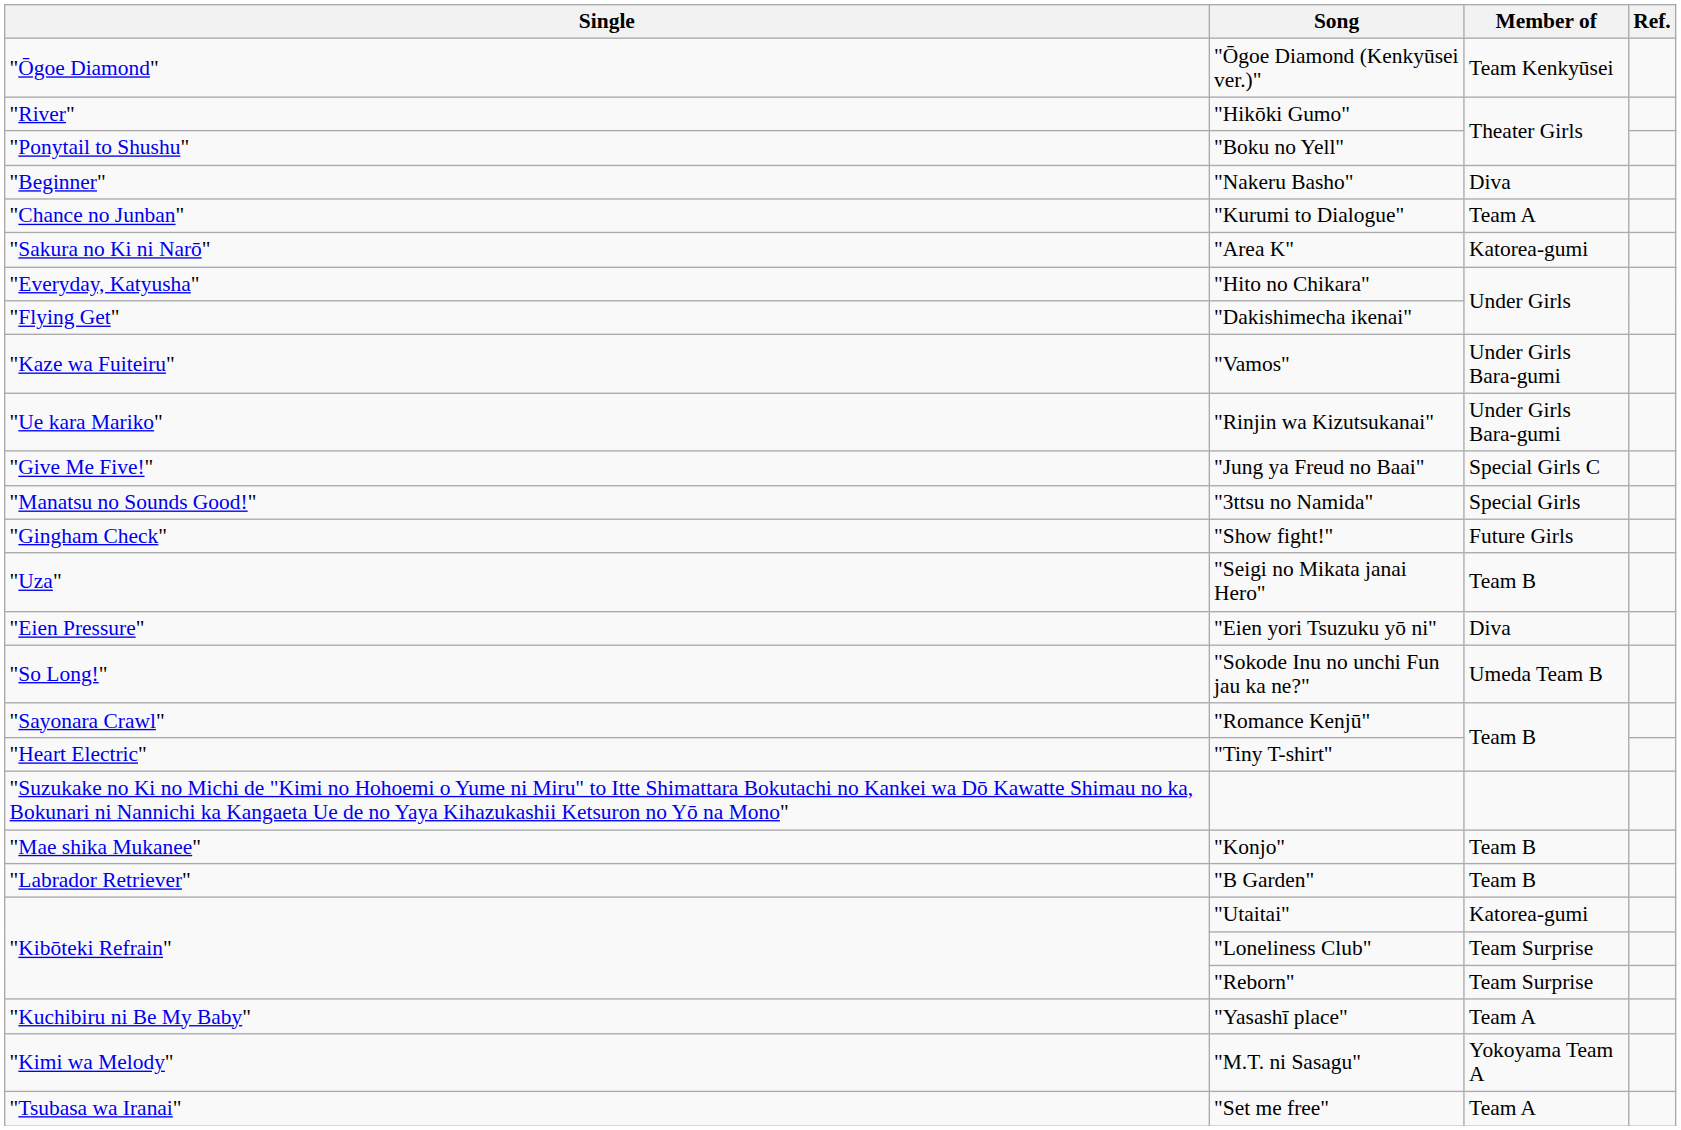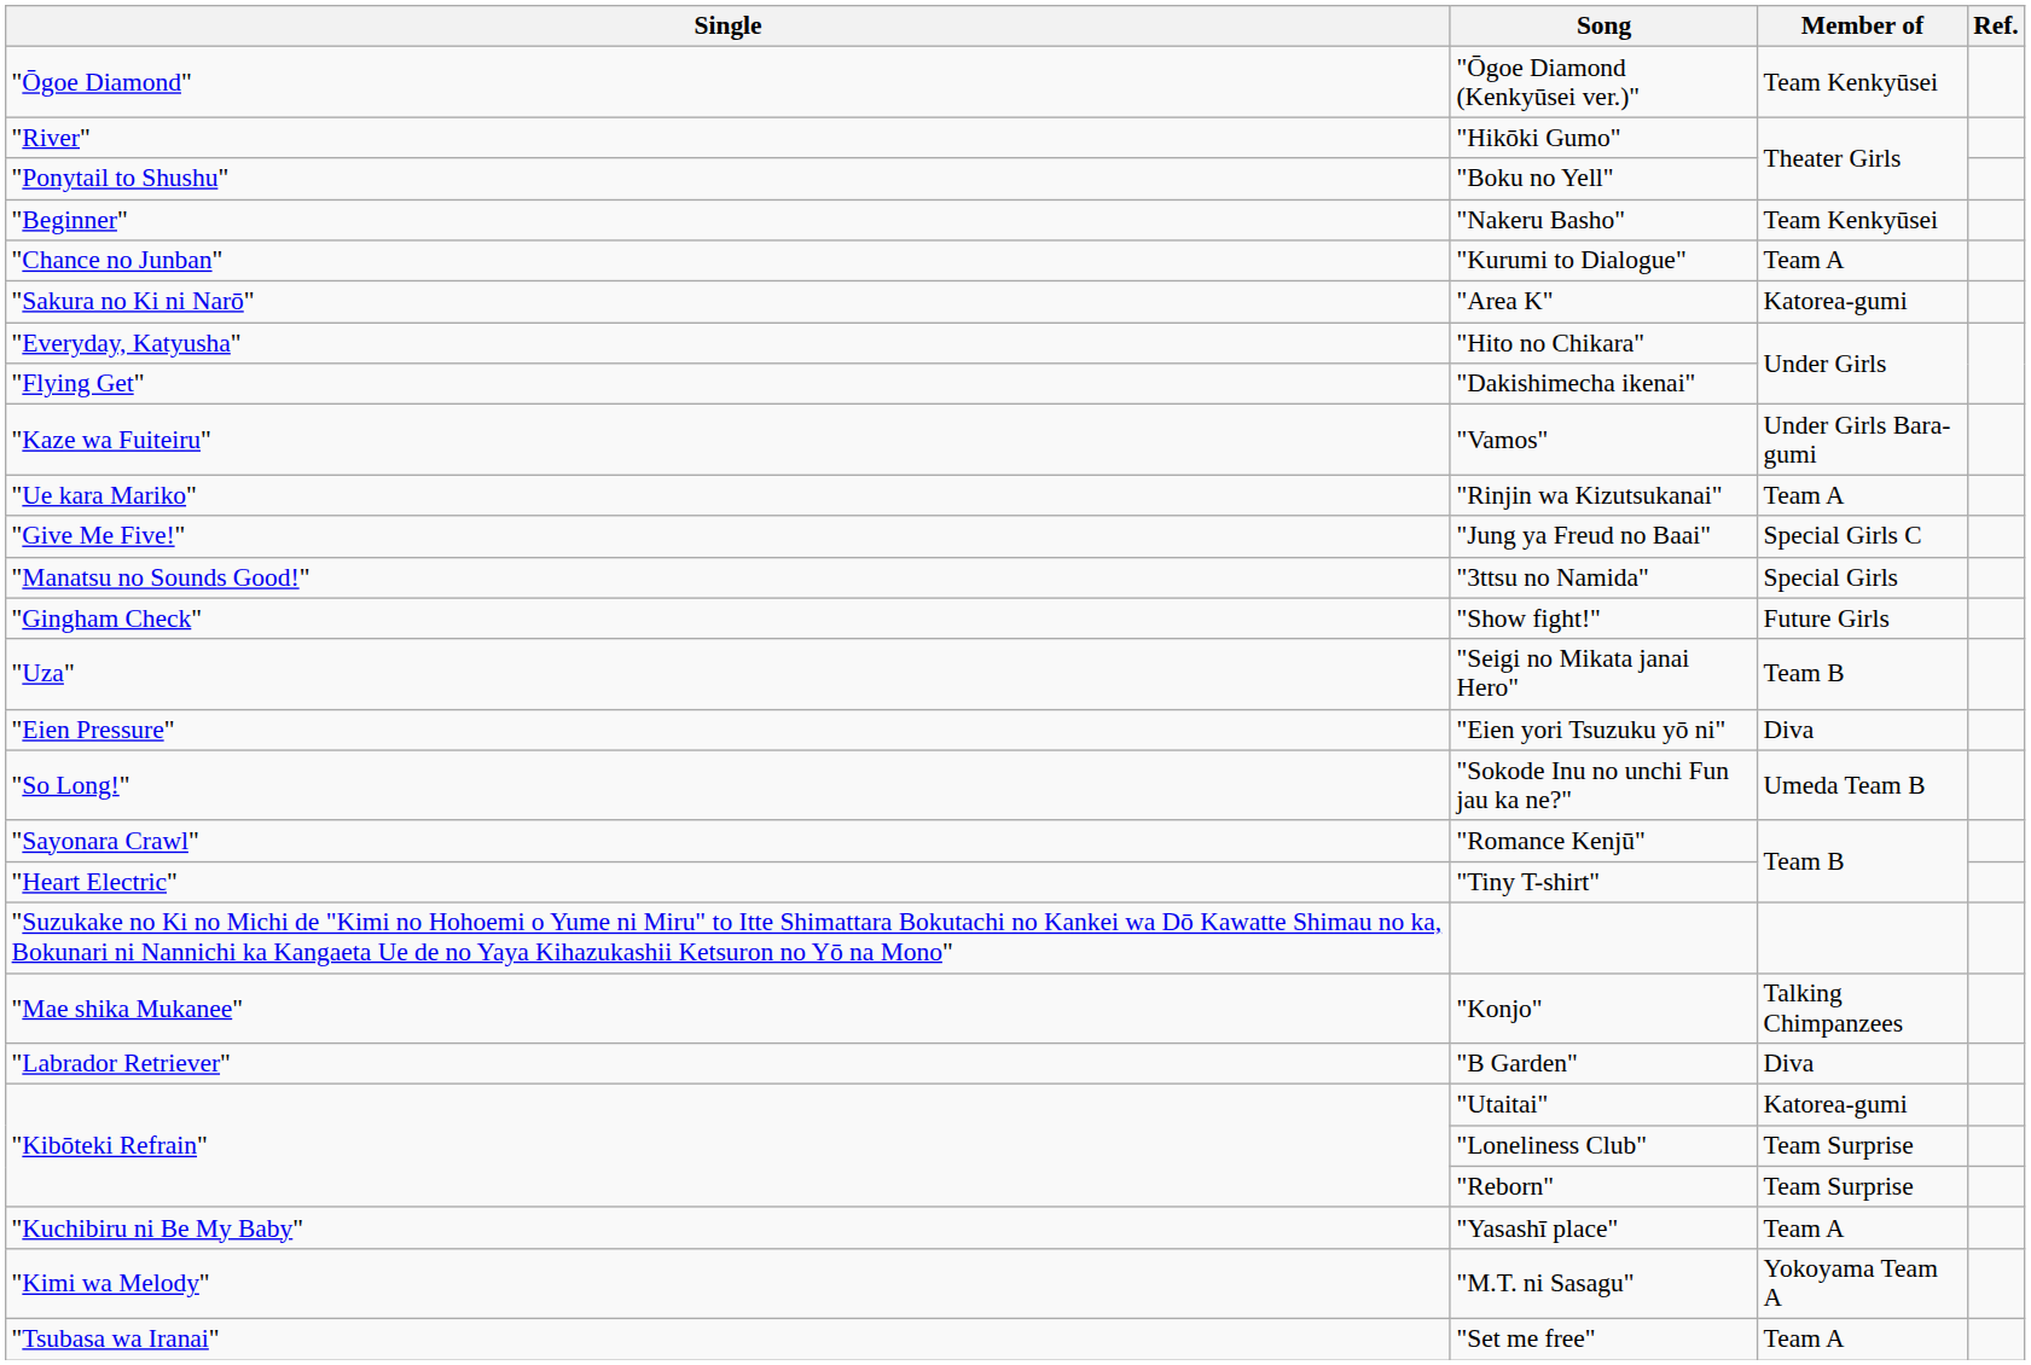"Nakeru Basho" | Member of: Diva -> Team Kenkyūsei
"Rinjin wa Kizutsukanai" | Member of: Under Girls Bara-gumi -> Team A
"Konjo" | Member of: Team B -> Talking Chimpanzees
"B Garden" | Member of: Team B -> Diva
